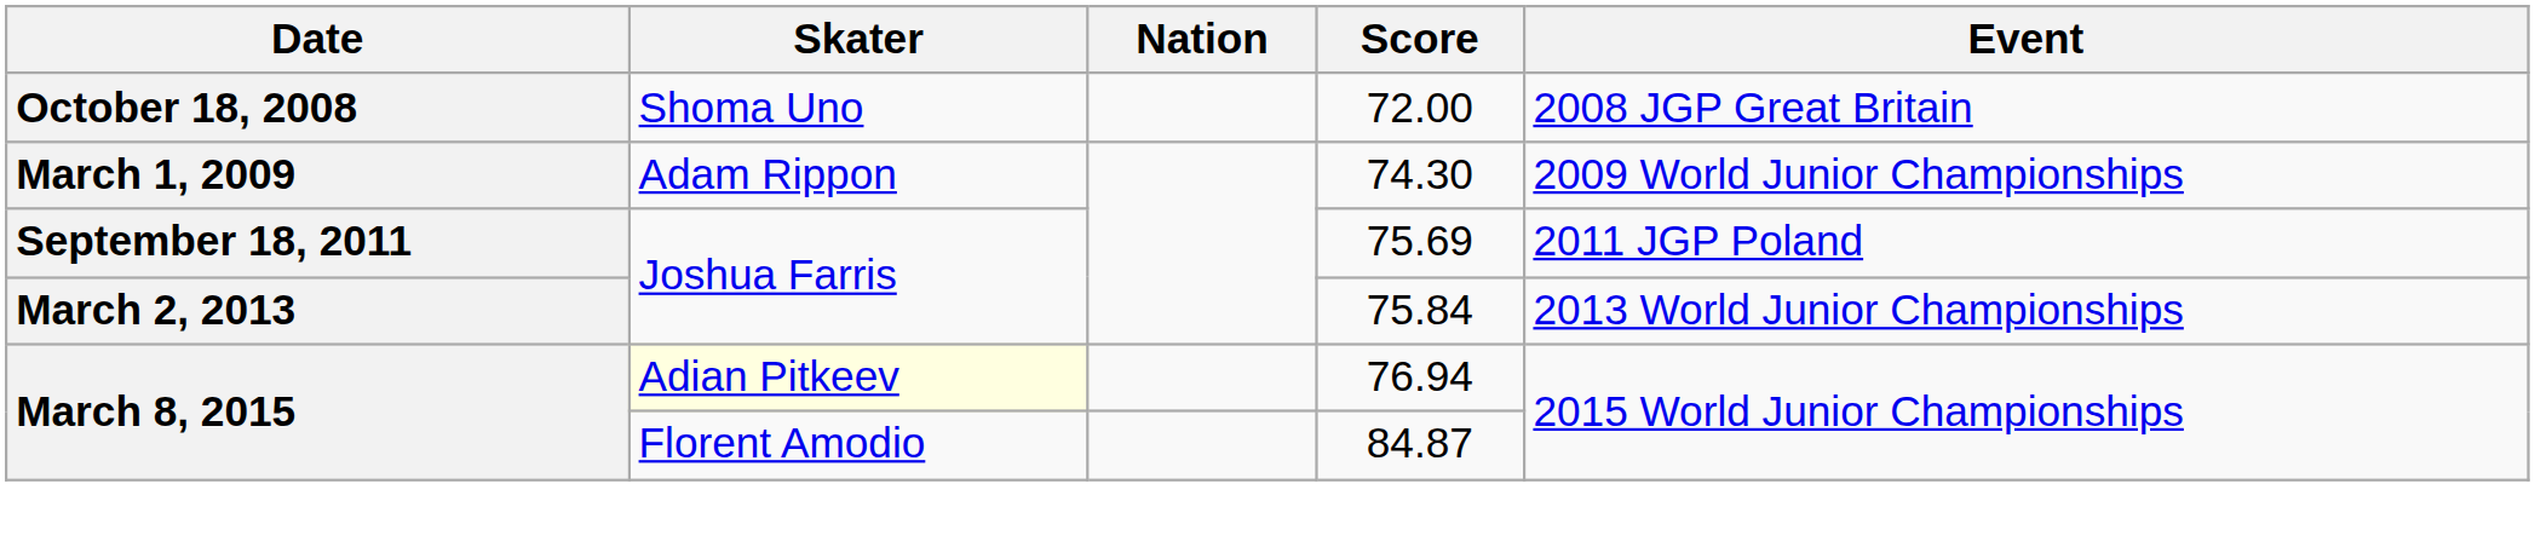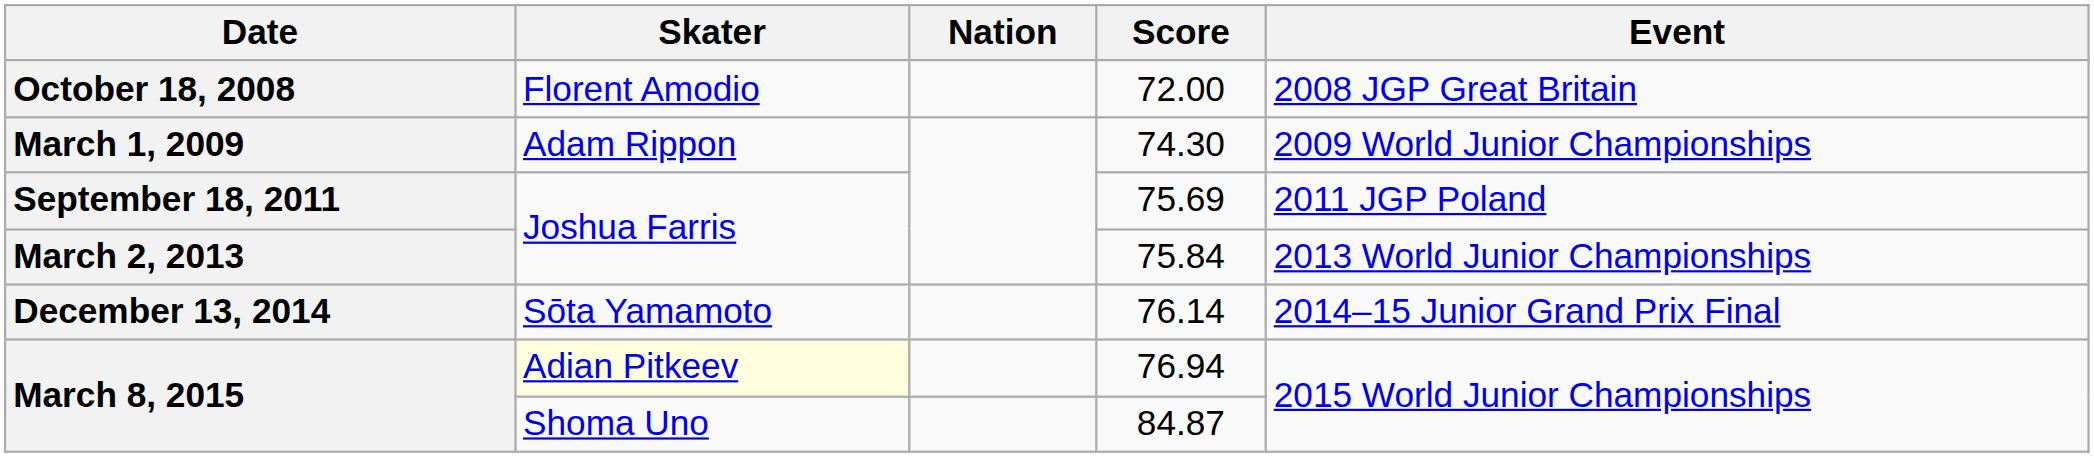72.00 | Skater: Shoma Uno -> Florent Amodio
+ row: December 13, 2014 | Sōta Yamamoto | 76.14 | 2014–15 Junior Grand Prix Final
84.87 | Skater: Florent Amodio -> Shoma Uno
